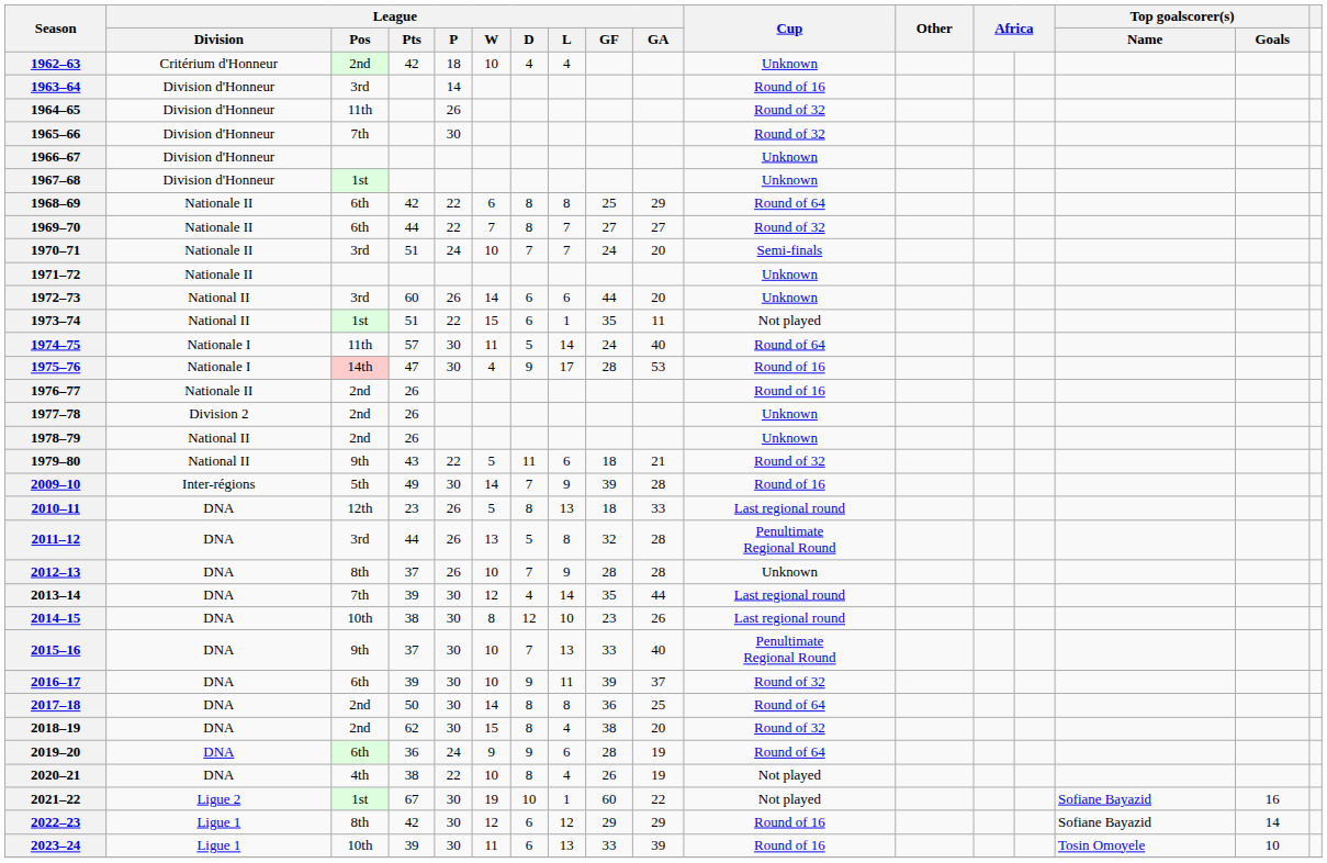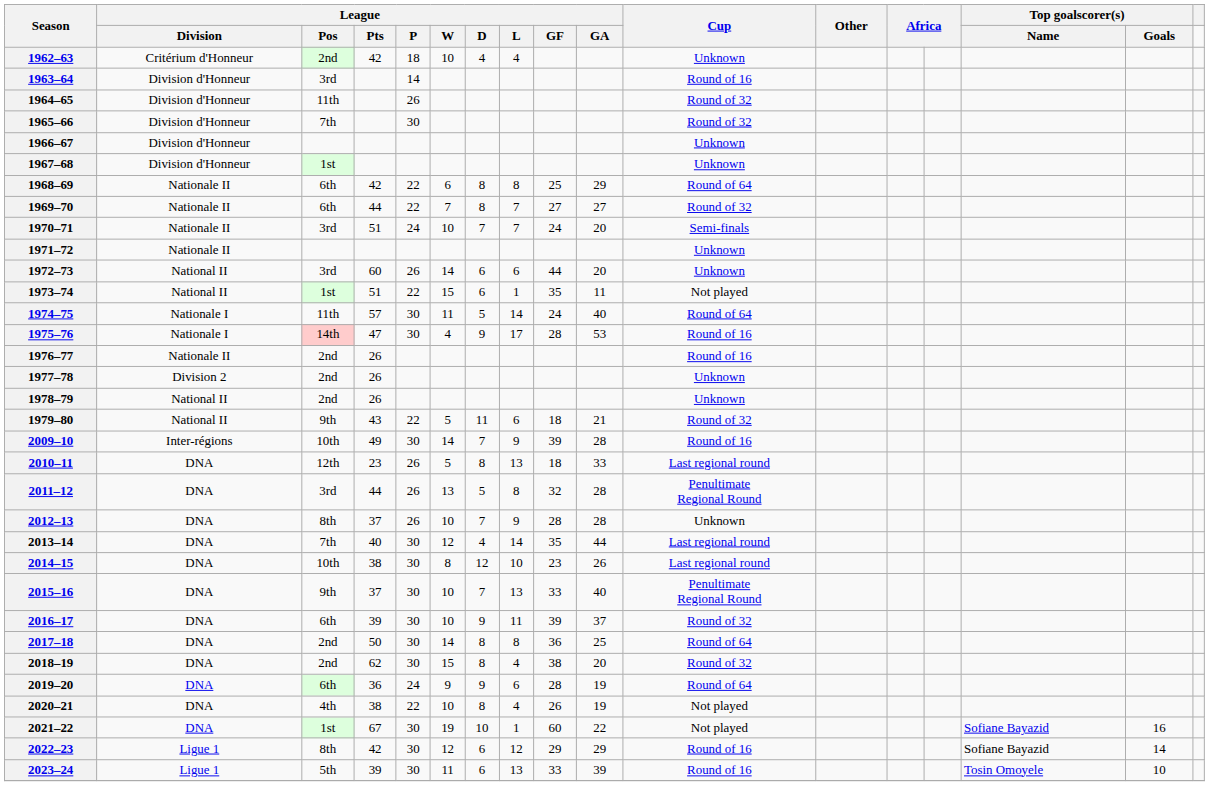2009–10 | League / Pos: 5th -> 10th
2013–14 | League / Pts: 39 -> 40
2021–22 | League / Division: Ligue 2 -> DNA
2023–24 | League / Pos: 10th -> 5th
